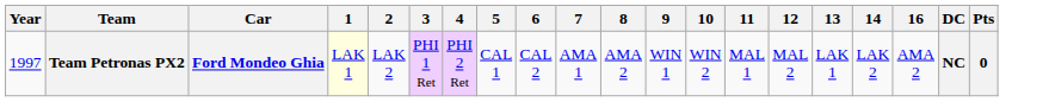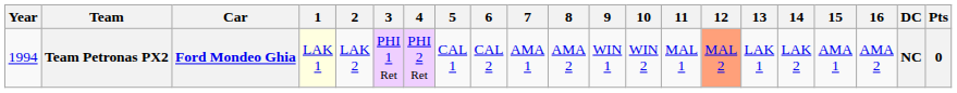+ column: 15 | AMA 1
Team Petronas PX2 | Year: 1997 -> 1994
Team Petronas PX2 | 12: no background -> lightsalmon background
